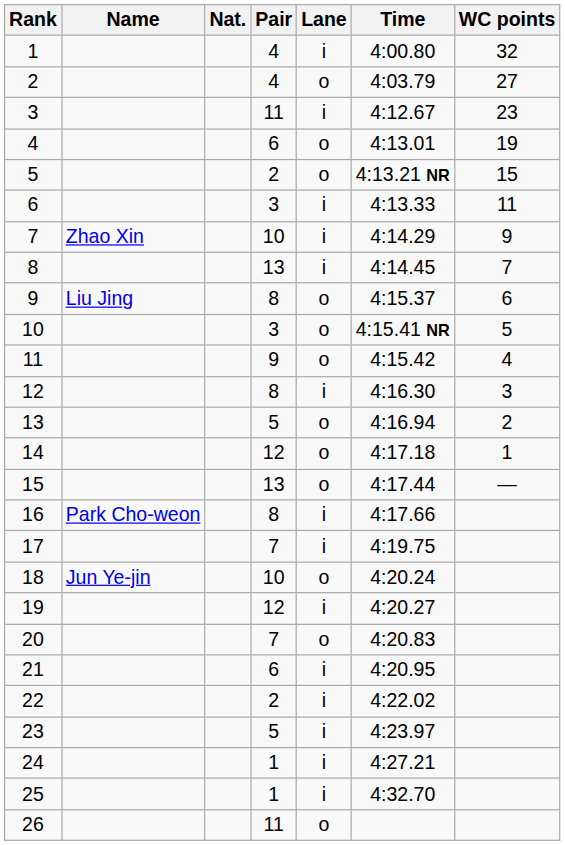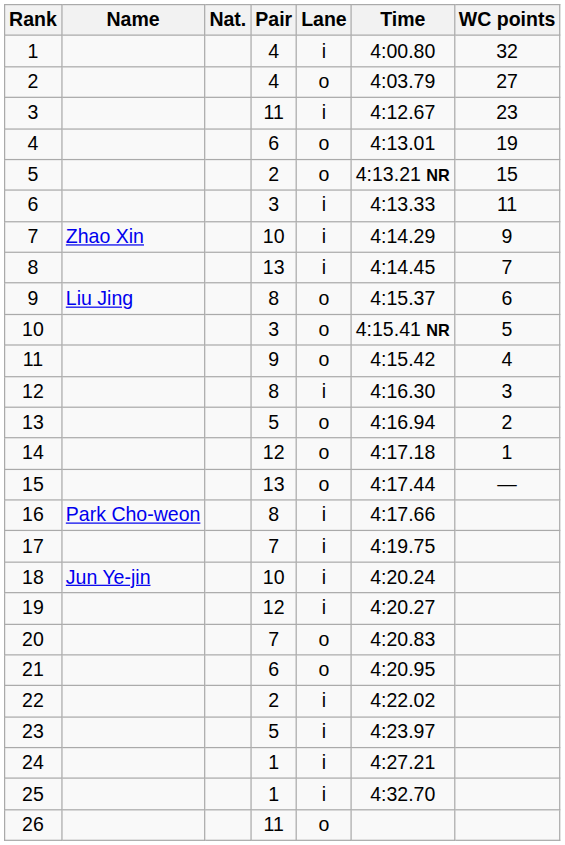18 | Lane: o -> i
21 | Lane: i -> o
